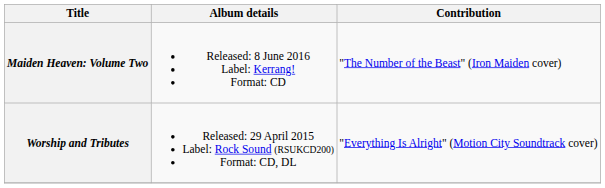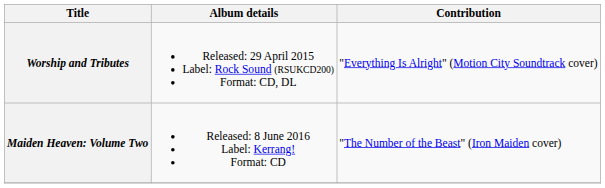rows swapped: Worship and Tributes <-> Maiden Heaven: Volume Two
